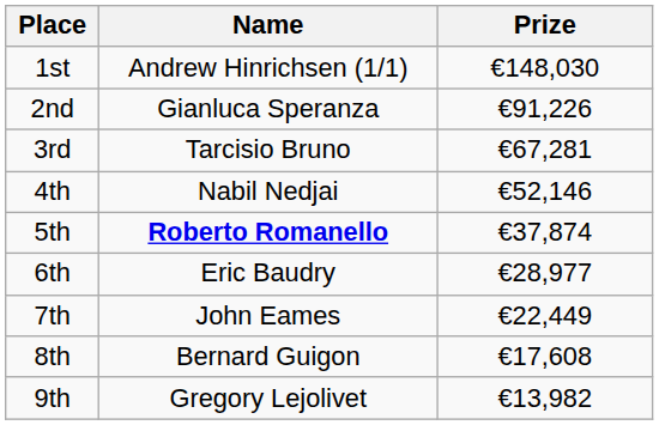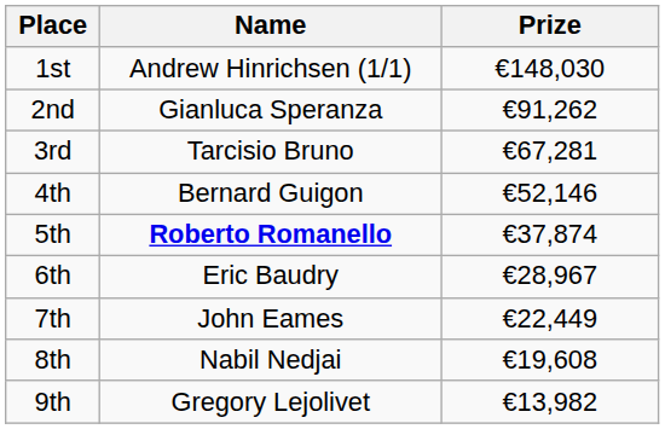2nd | Prize: €91,226 -> €91,262
4th | Name: Nabil Nedjai -> Bernard Guigon
6th | Prize: €28,977 -> €28,967
8th | Name: Bernard Guigon -> Nabil Nedjai
8th | Prize: €17,608 -> €19,608
